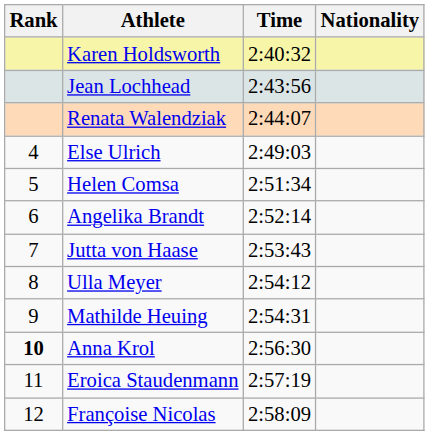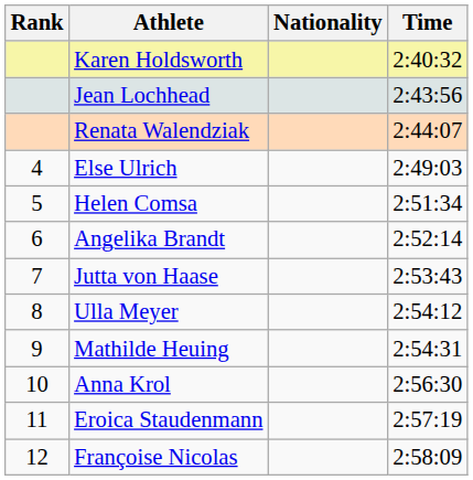columns swapped: Nationality <-> Time
Anna Krol | Rank: bold -> normal
